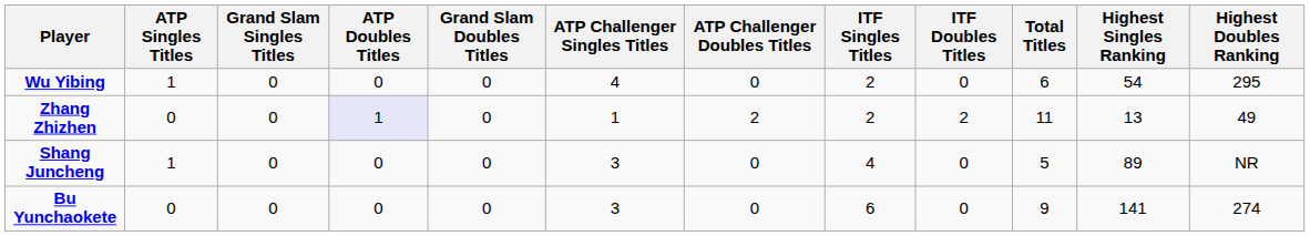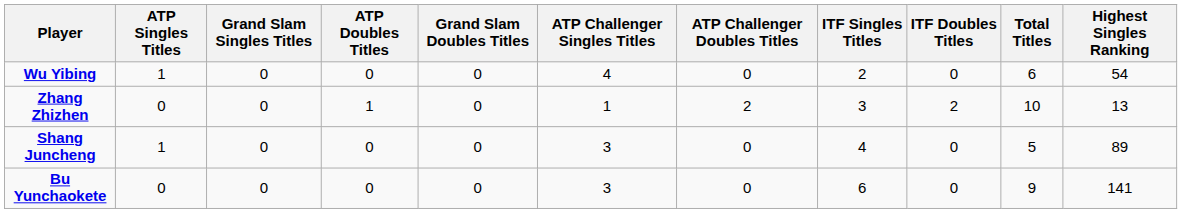- column: Highest Doubles Ranking | 295 | 49 | NR | 274
Zhang Zhizhen | ATP Doubles Titles: lavender background -> no background
Zhang Zhizhen | ITF Singles Titles: 2 -> 3
Zhang Zhizhen | Total Titles: 11 -> 10
